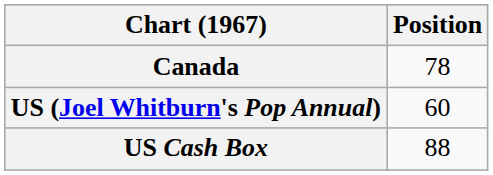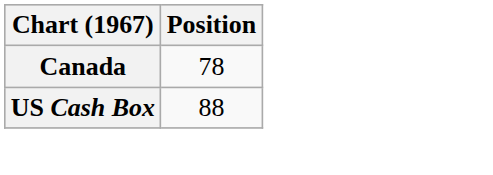- row: US (Joel Whitburn's Pop Annual) | 60
